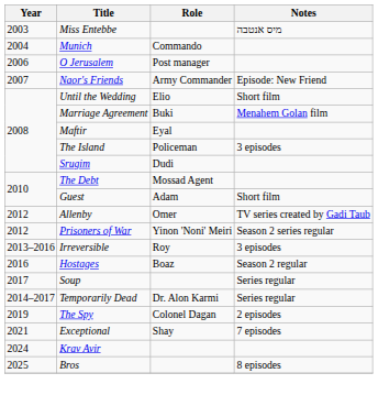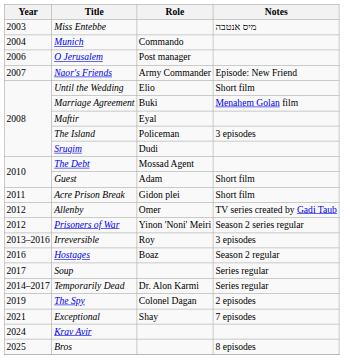+ row: 2011 | Acre Prison Break | Gidon plei | Short film
